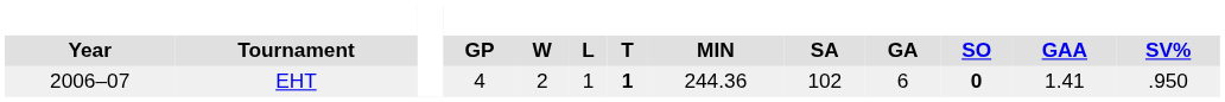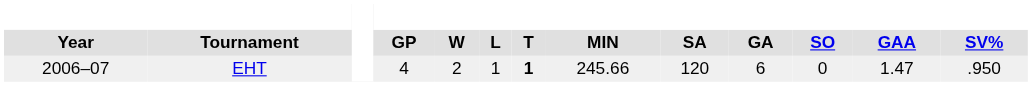EHT | MIN: 244.36 -> 245.66
EHT | SA: 102 -> 120
EHT | SO: bold -> normal
EHT | GAA: 1.41 -> 1.47
